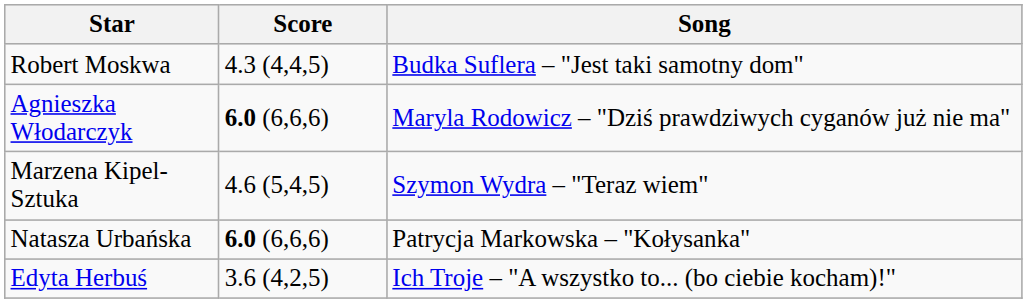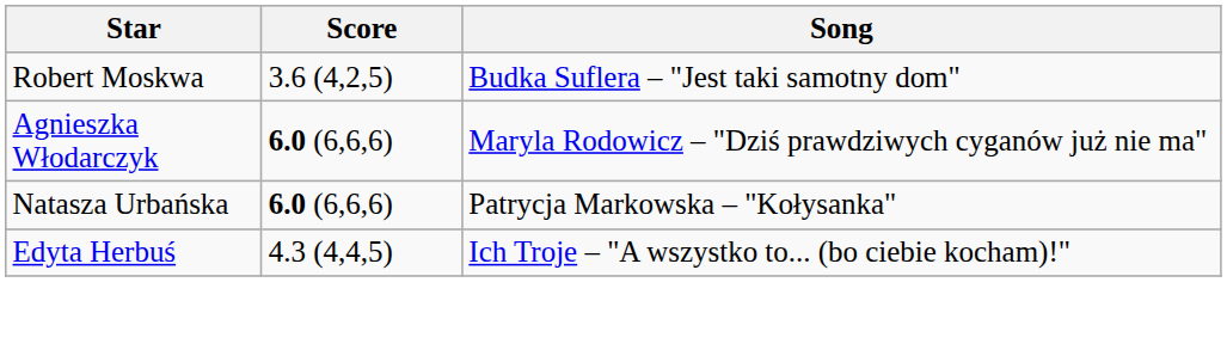Robert Moskwa | Score: 4.3 (4,4,5) -> 3.6 (4,2,5)
- row: Marzena Kipel-Sztuka | 4.6 (5,4,5) | Szymon Wydra – "Teraz wiem"
Edyta Herbuś | Score: 3.6 (4,2,5) -> 4.3 (4,4,5)
